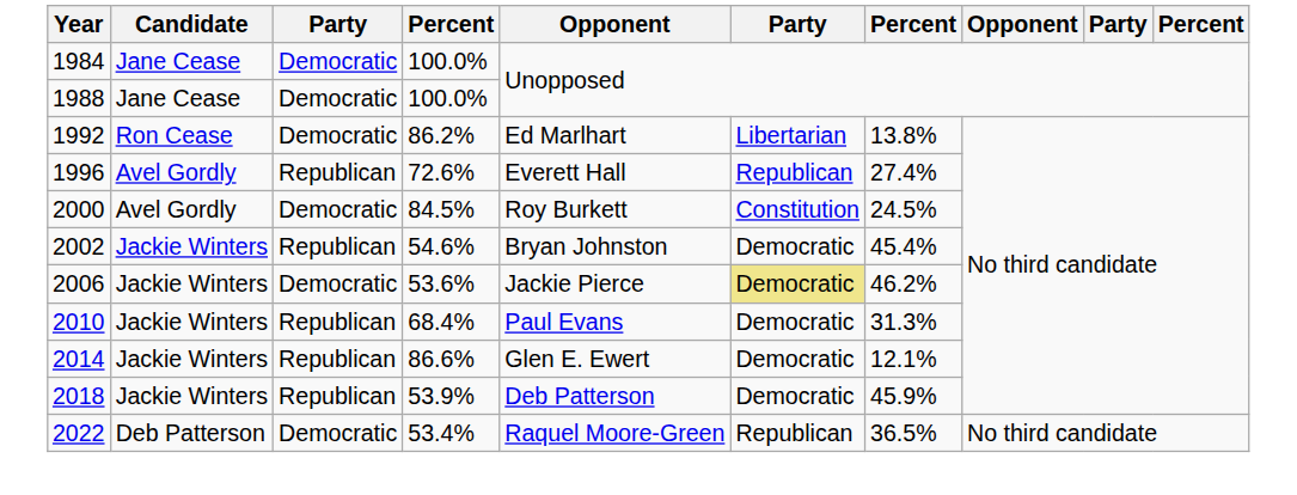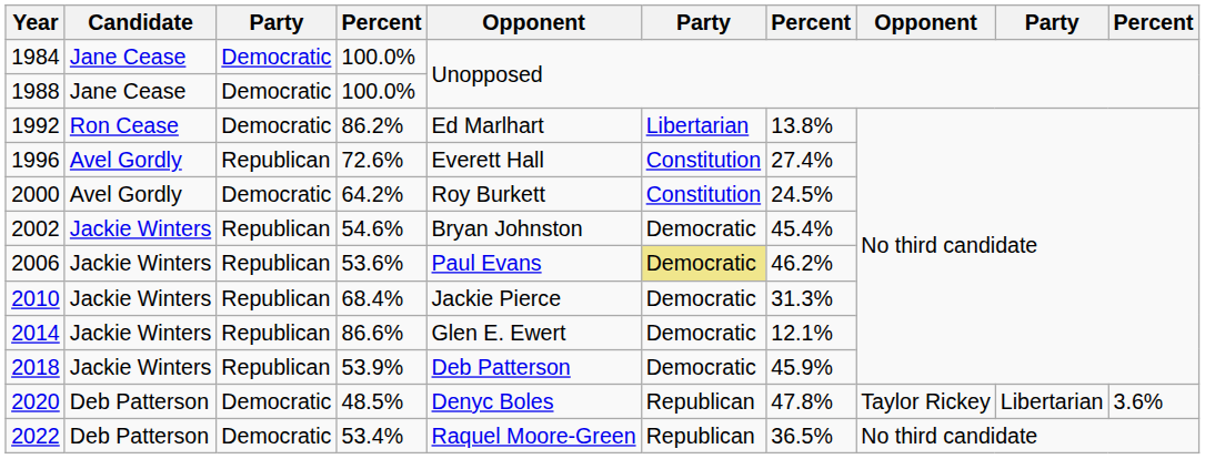1996 | column 6: Republican -> Constitution
2000 | column 4: 84.5% -> 64.2%
2006 | column 3: Democratic -> Republican
2006 | column 5: Jackie Pierce -> Paul Evans
2010 | column 5: Paul Evans -> Jackie Pierce
+ row: 2020 | Deb Patterson | Democratic | 48.5% | Denyc Boles | Republican | 47.8% | Taylor Rickey | Libertarian | 3.6%
